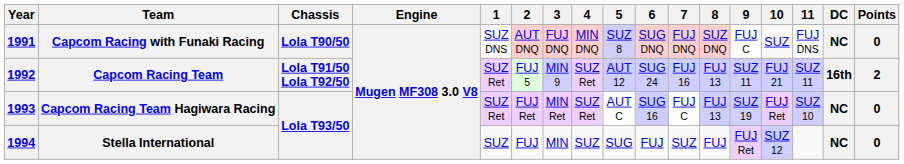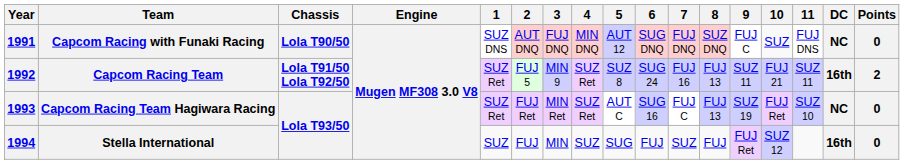Capcom Racing with Funaki Racing | 5: SUZ 8 -> AUT 12
Capcom Racing Team | 5: AUT 12 -> SUZ 8
Stella International | DC: NC -> 16th
